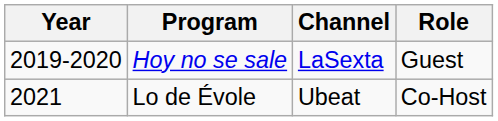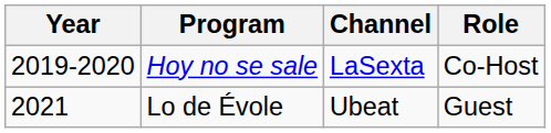Hoy no se sale | Role: Guest -> Co-Host
Lo de Évole | Role: Co-Host -> Guest
